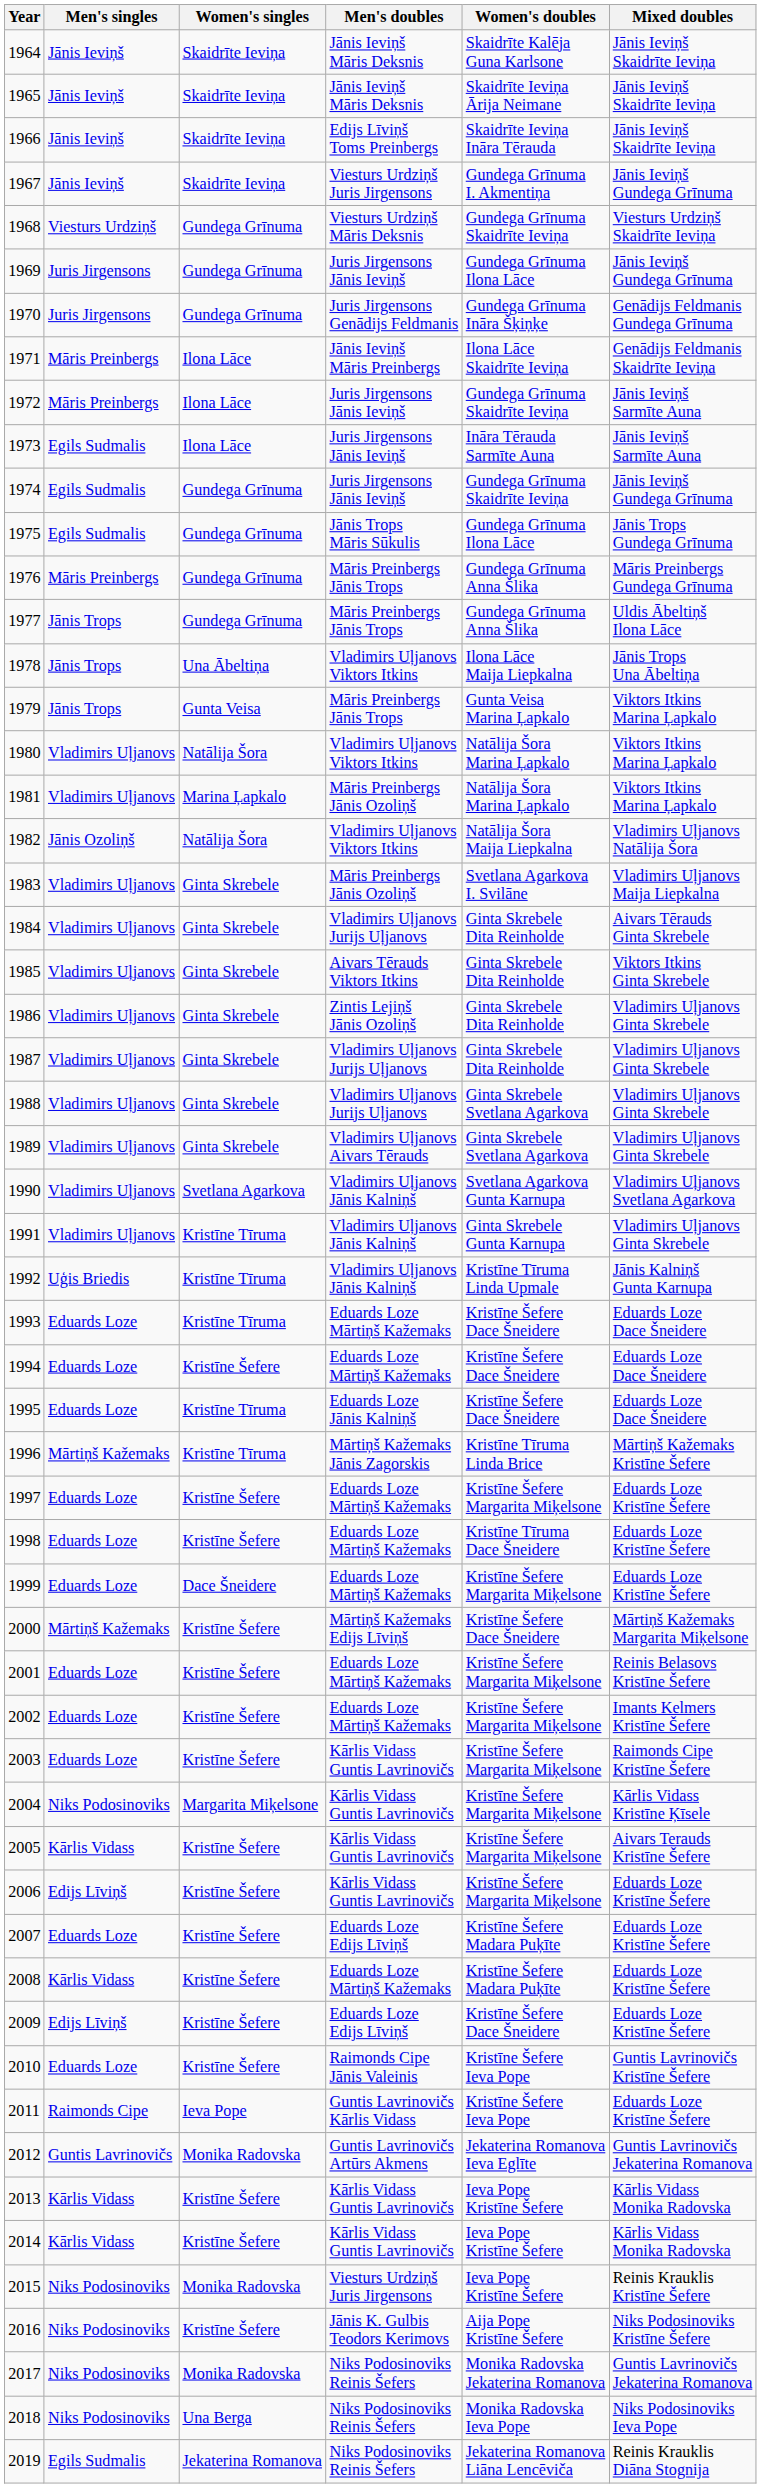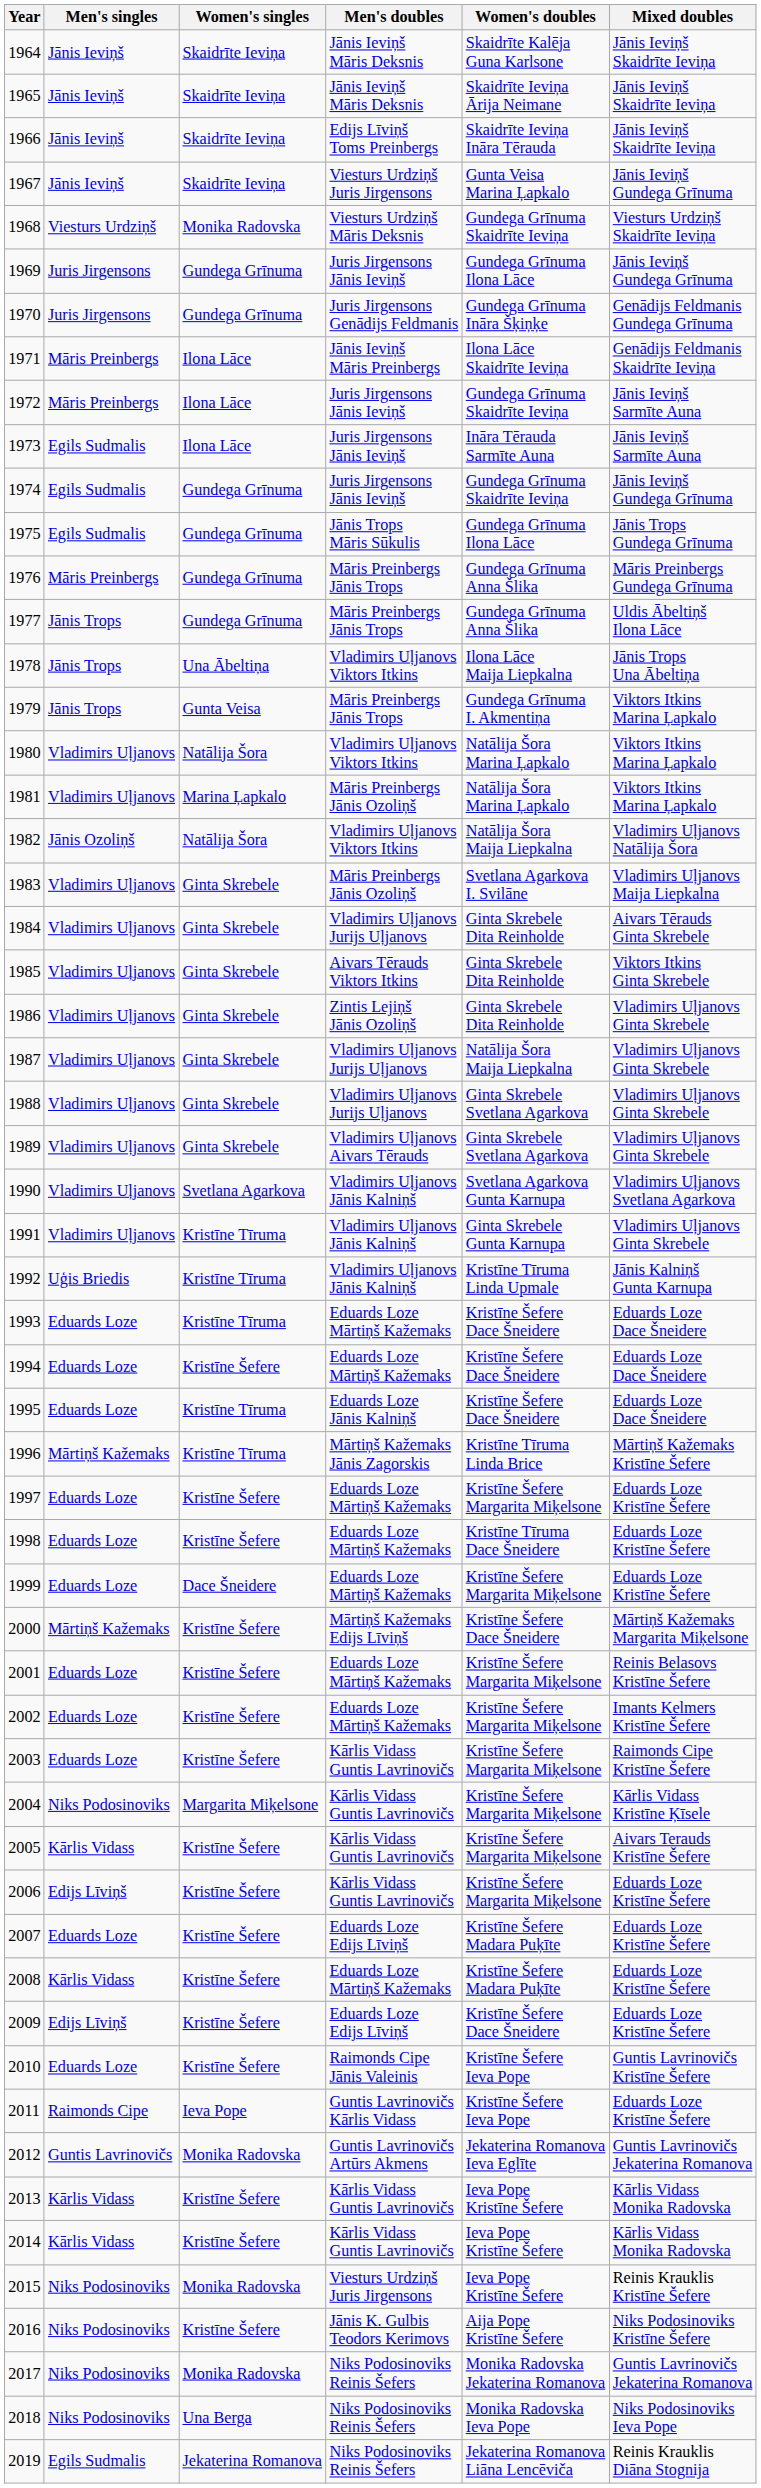1967 | Women's doubles: Gundega Grīnuma I. Akmentiņa -> Gunta Veisa Marina Ļapkalo
1968 | Women's singles: Gundega Grīnuma -> Monika Radovska
1979 | Women's doubles: Gunta Veisa Marina Ļapkalo -> Gundega Grīnuma I. Akmentiņa
1987 | Women's doubles: Ginta Skrebele Dita Reinholde -> Natālija Šora Maija Liepkalna
